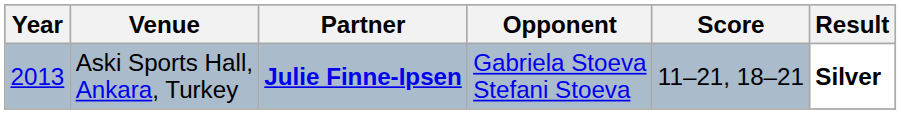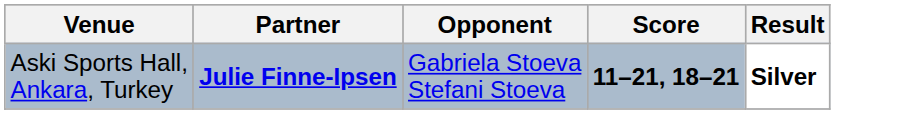- column: Year | 2013
Aski Sports Hall, Ankara, Turkey | Score: normal -> bold
